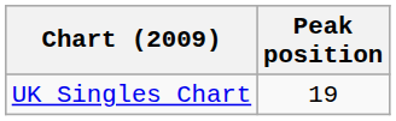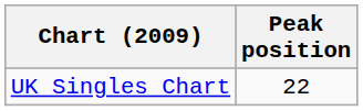UK Singles Chart | Peak position: 19 -> 22
